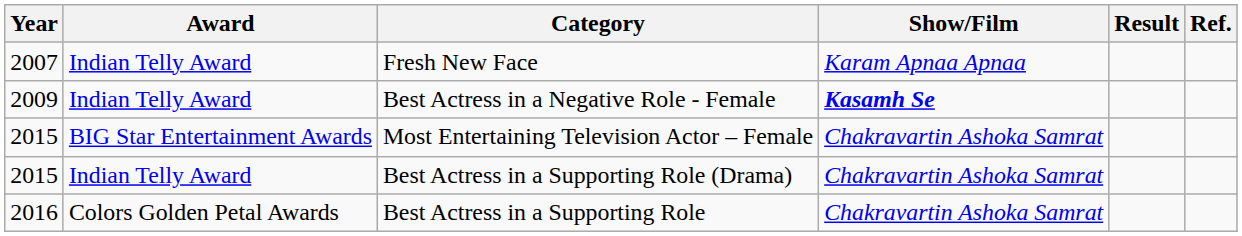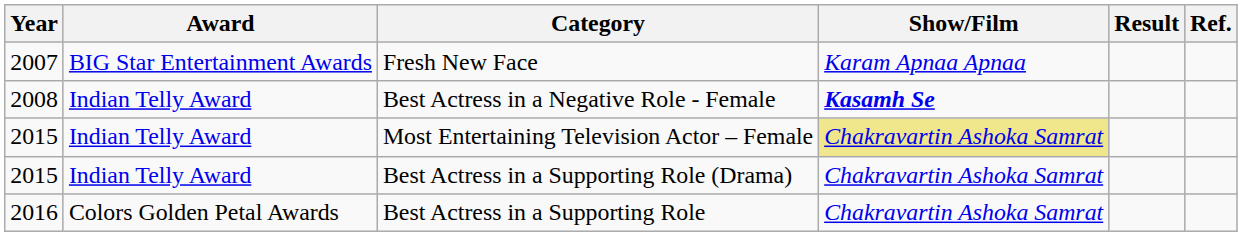Fresh New Face | Award: Indian Telly Award -> BIG Star Entertainment Awards
Best Actress in a Negative Role - Female | Year: 2009 -> 2008
Most Entertaining Television Actor – Female | Award: BIG Star Entertainment Awards -> Indian Telly Award
Most Entertaining Television Actor – Female | Show/Film: no background -> khaki background
